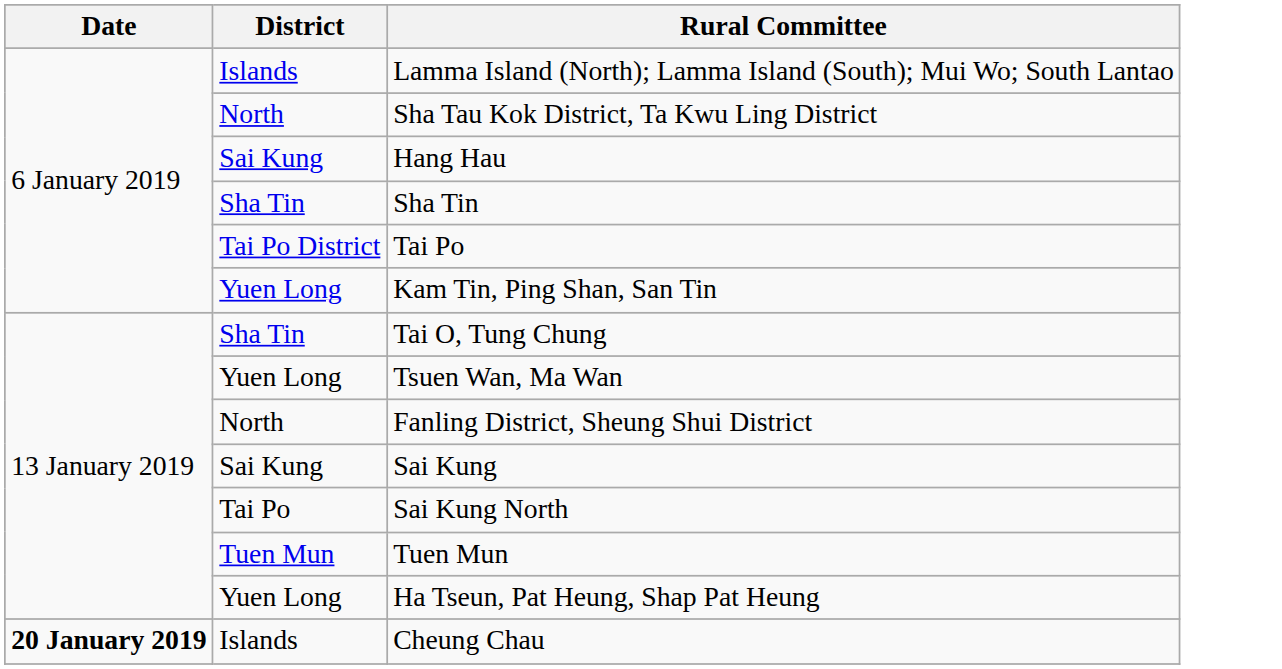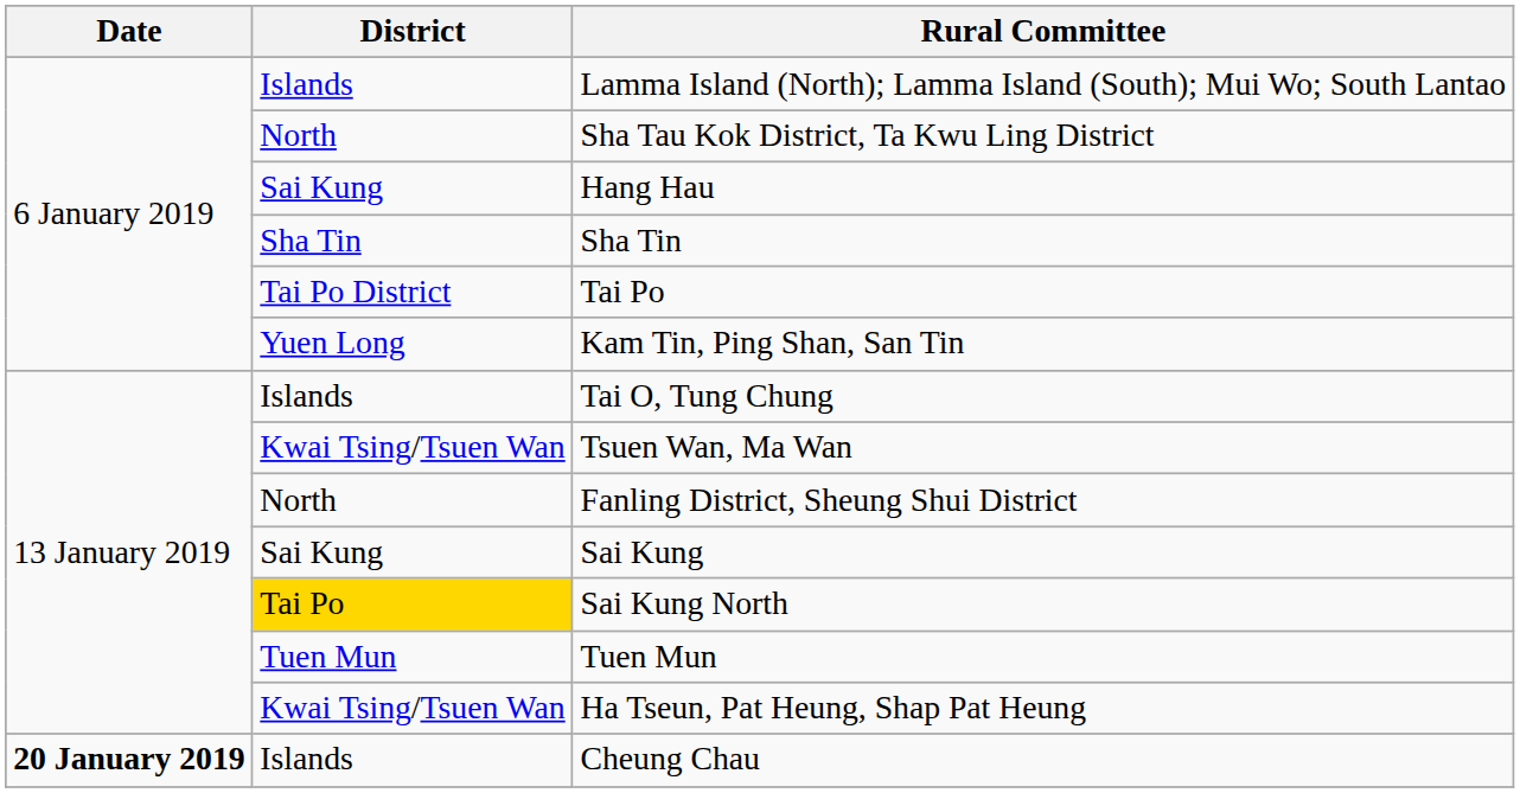Tai O, Tung Chung | District: Sha Tin -> Islands
Tsuen Wan, Ma Wan | District: Yuen Long -> Kwai Tsing/Tsuen Wan
Sai Kung North | District: no background -> gold background
Ha Tseun, Pat Heung, Shap Pat Heung | District: Yuen Long -> Kwai Tsing/Tsuen Wan
